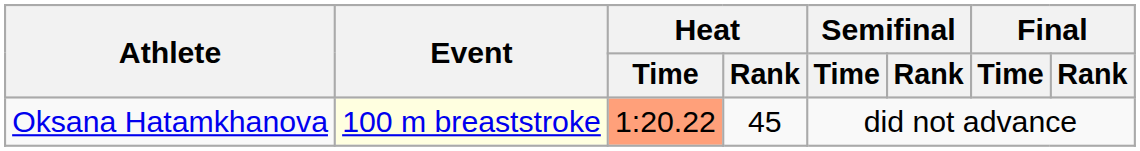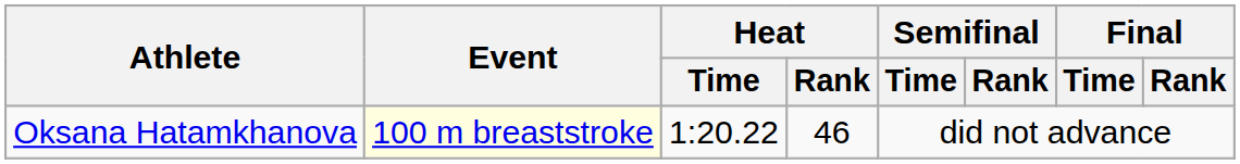Oksana Hatamkhanova | Heat / Time: lightsalmon background -> no background
Oksana Hatamkhanova | Heat / Rank: 45 -> 46
